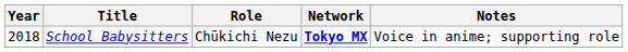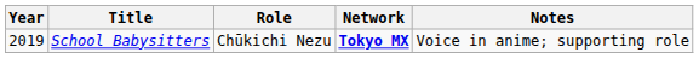School Babysitters | Year: 2018 -> 2019
